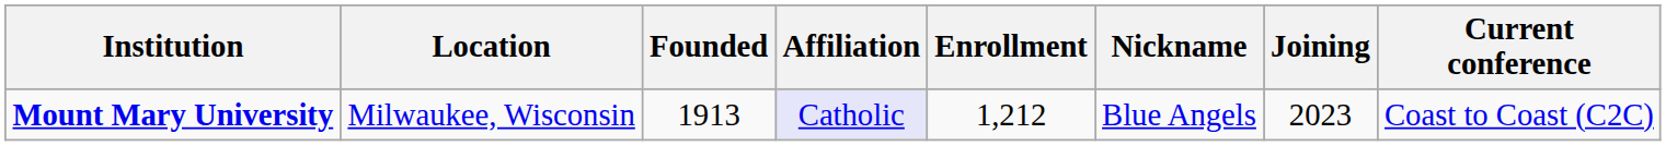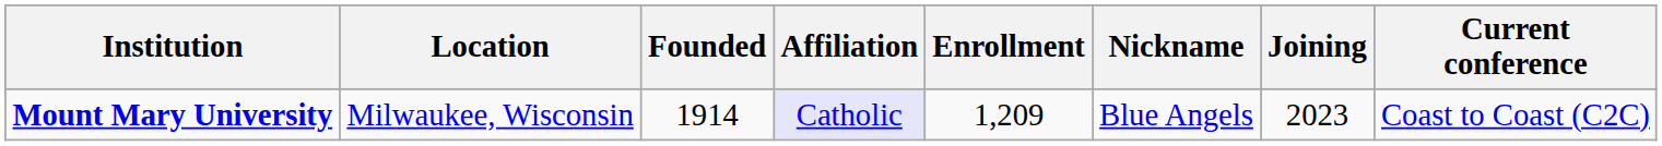Mount Mary University | Founded: 1913 -> 1914
Mount Mary University | Enrollment: 1,212 -> 1,209
